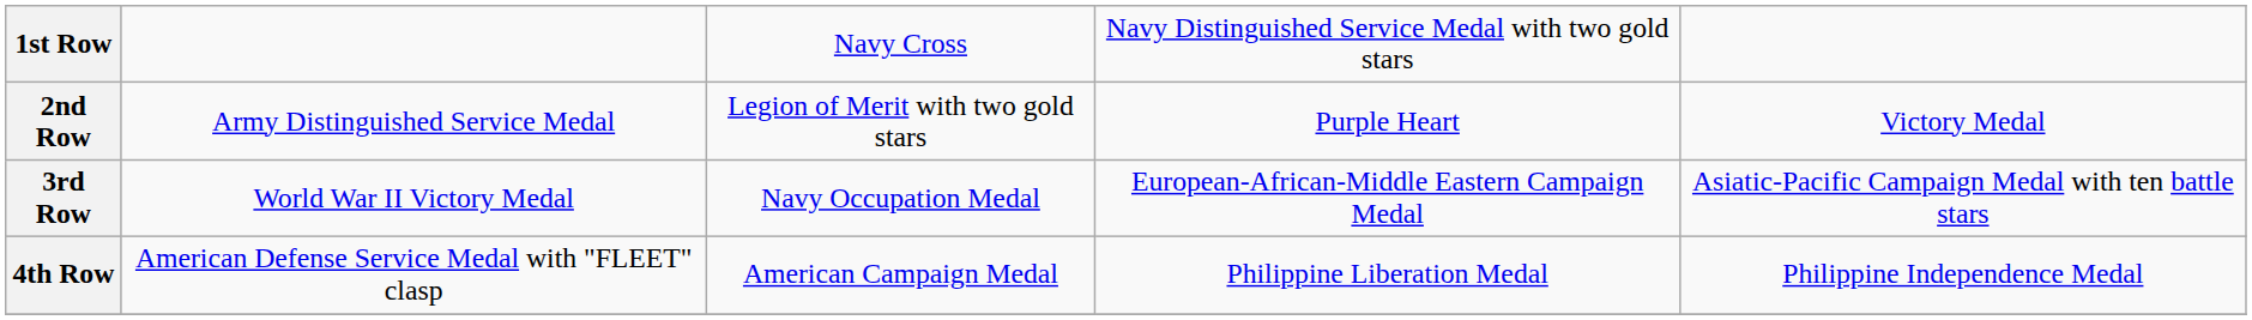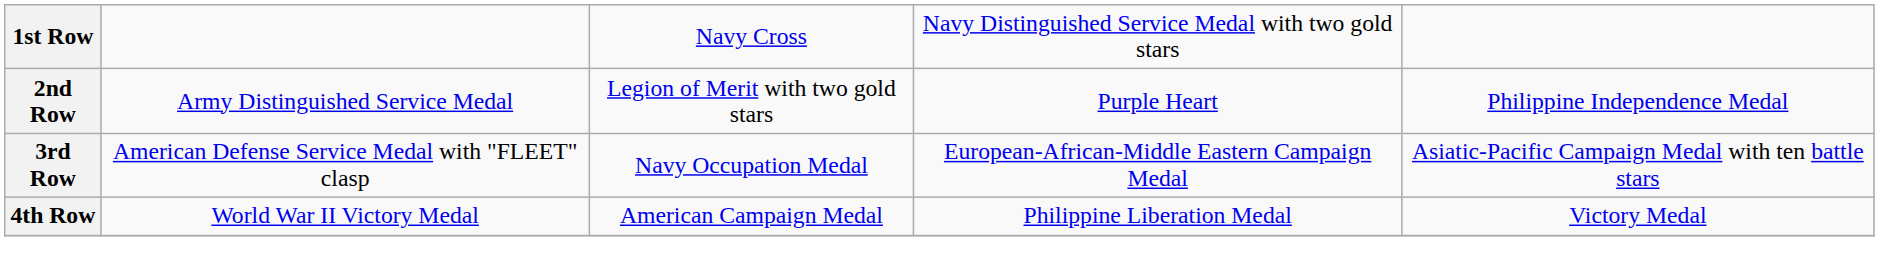2nd Row | column 5: Victory Medal -> Philippine Independence Medal
3rd Row | column 2: World War II Victory Medal -> American Defense Service Medal with "FLEET" clasp
4th Row | column 2: American Defense Service Medal with "FLEET" clasp -> World War II Victory Medal
4th Row | column 5: Philippine Independence Medal -> Victory Medal
